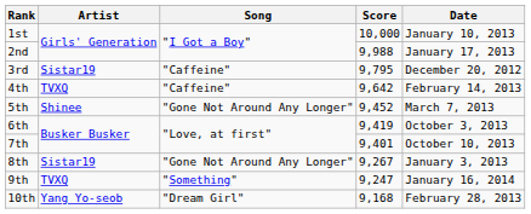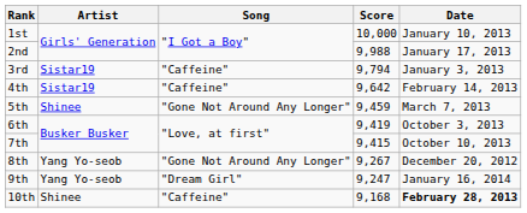3rd | Score: 9,795 -> 9,794
3rd | Date: December 20, 2012 -> January 3, 2013
4th | Artist: TVXQ -> Sistar19
5th | Score: 9,452 -> 9,459
7th | Score: 9,401 -> 9,415
8th | Artist: Sistar19 -> Yang Yo-seob
8th | Date: January 3, 2013 -> December 20, 2012
9th | Artist: TVXQ -> Yang Yo-seob
9th | Song: "Something" -> "Dream Girl"
10th | Artist: Yang Yo-seob -> Shinee
10th | Song: "Dream Girl" -> "Caffeine"
10th | Date: normal -> bold
